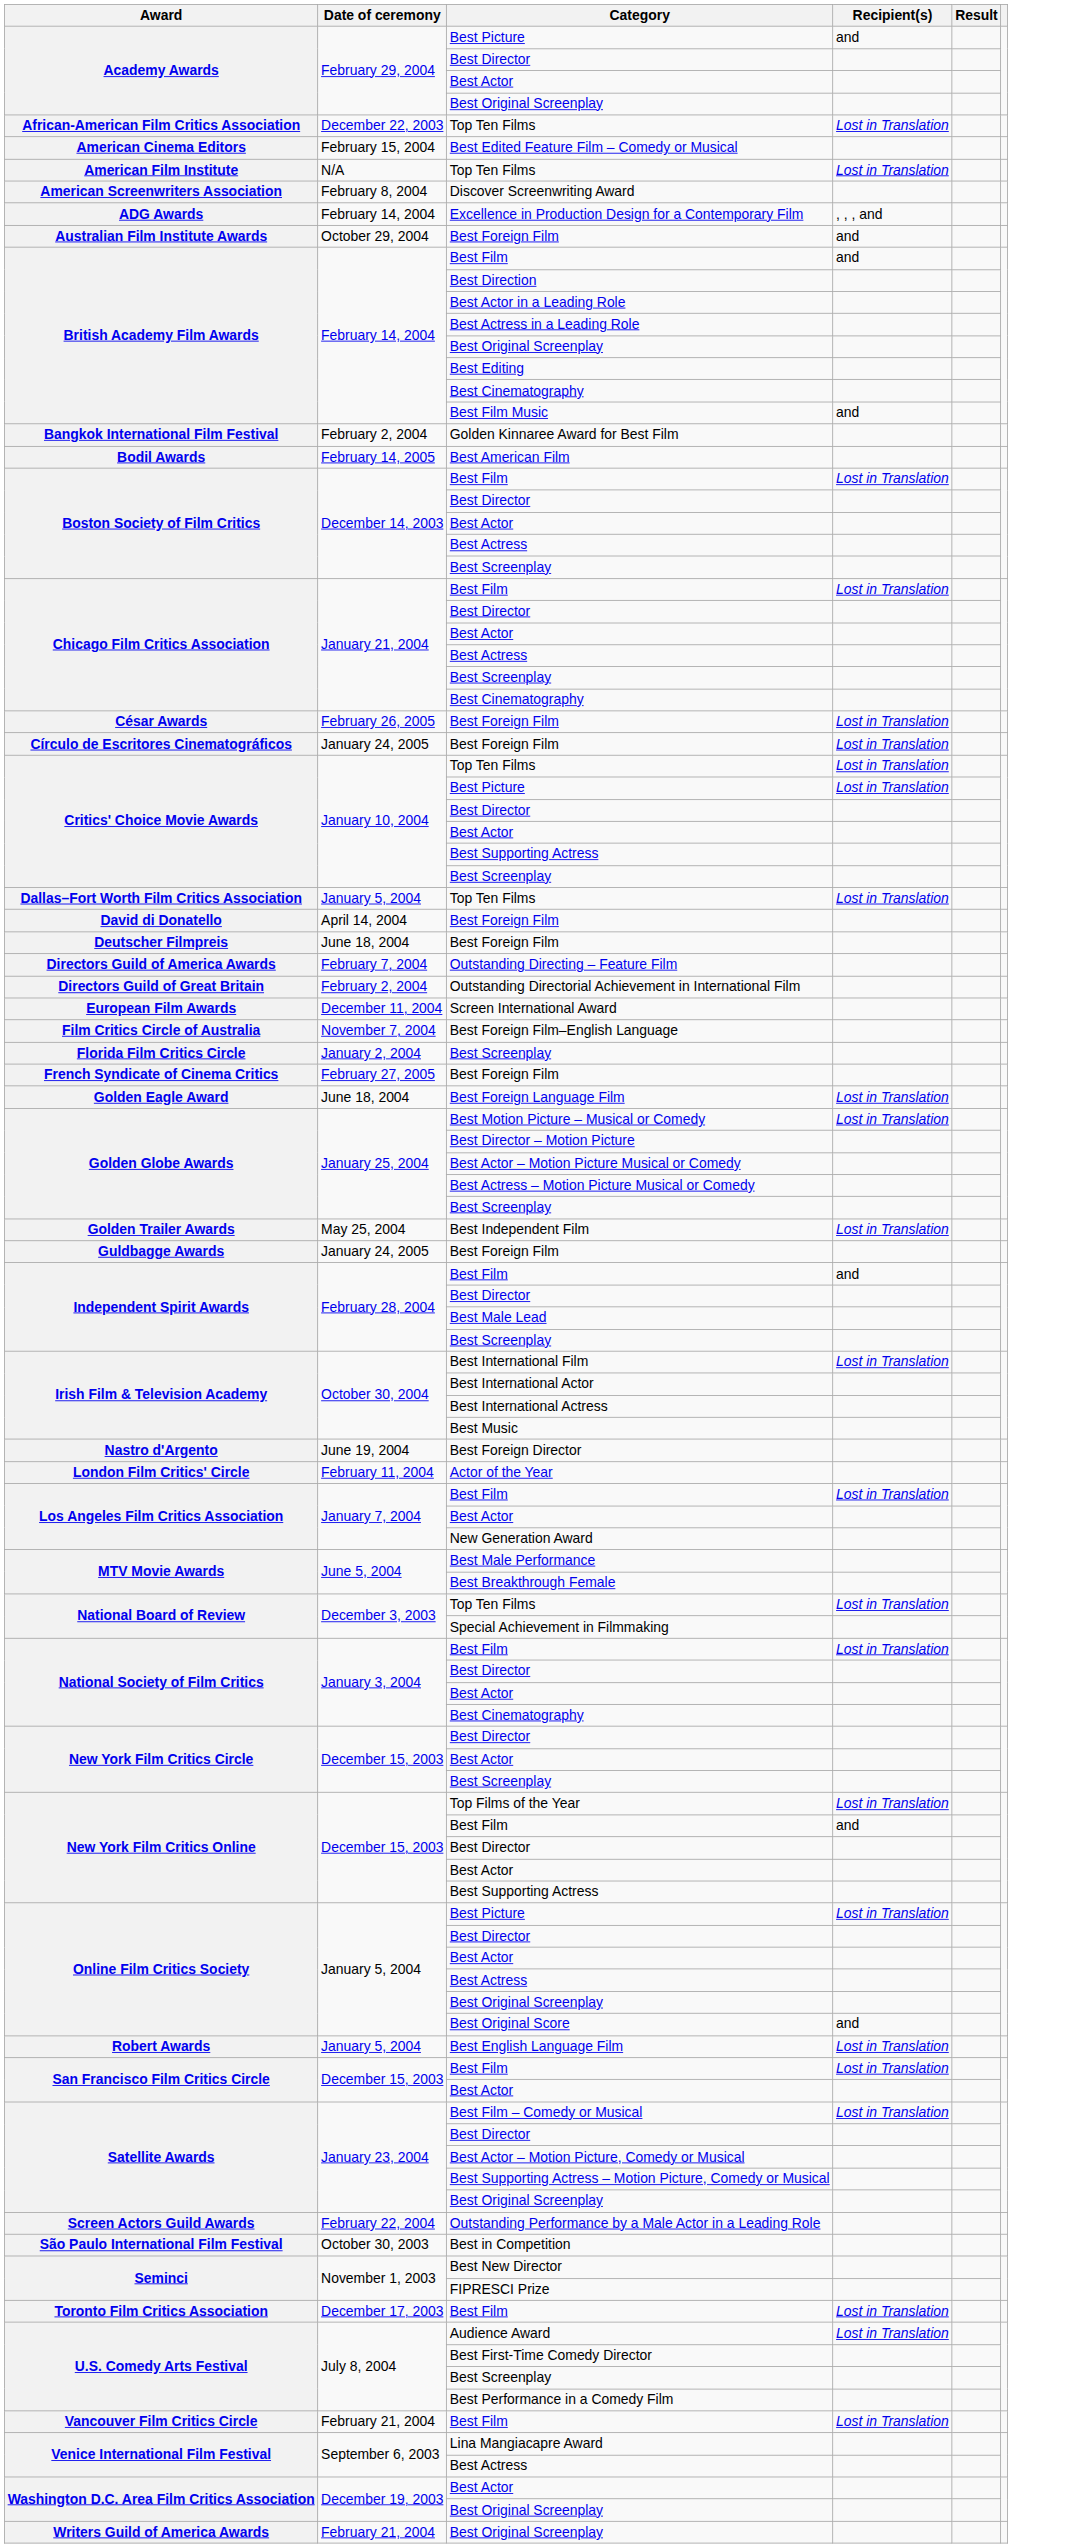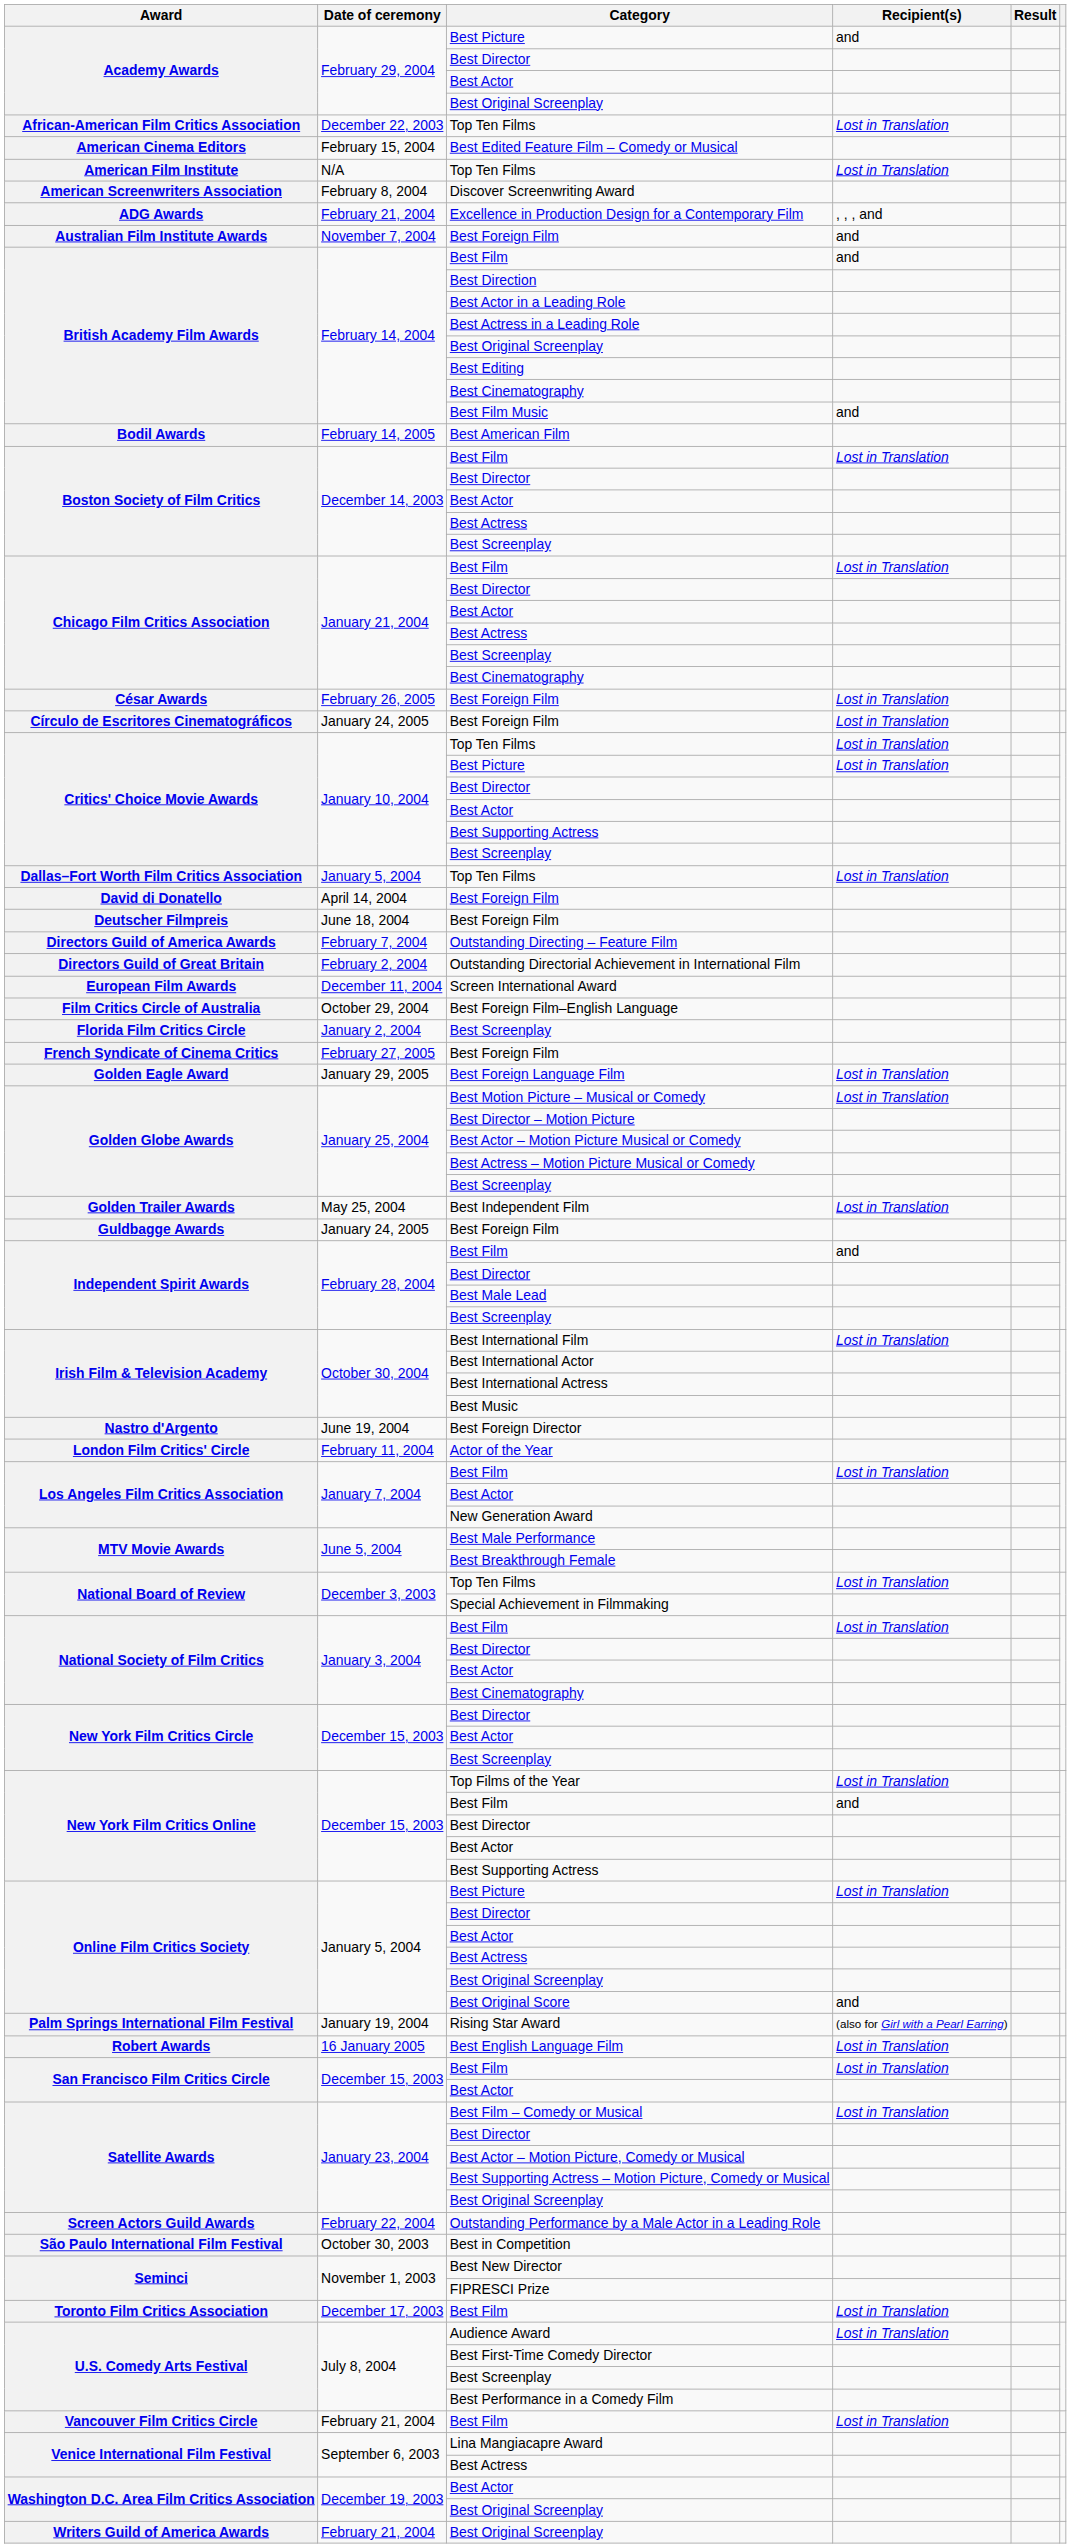Excellence in Production Design for a Contemporary Film | Date of ceremony: February 14, 2004 -> February 21, 2004
Australian Film Institute Awards / Best Foreign Film | Date of ceremony: October 29, 2004 -> November 7, 2004
- row: Bangkok International Film Festival | February 2, 2004 | Golden Kinnaree Award for Best Film
Best Foreign Film–English Language | Date of ceremony: November 7, 2004 -> October 29, 2004
Best Foreign Language Film | Date of ceremony: June 18, 2004 -> January 29, 2005
+ row: Palm Springs International Film Festival | January 19, 2004 | Rising Star Award | (also for Girl with a Pearl Earring)
Best English Language Film | Date of ceremony: January 5, 2004 -> 16 January 2005
